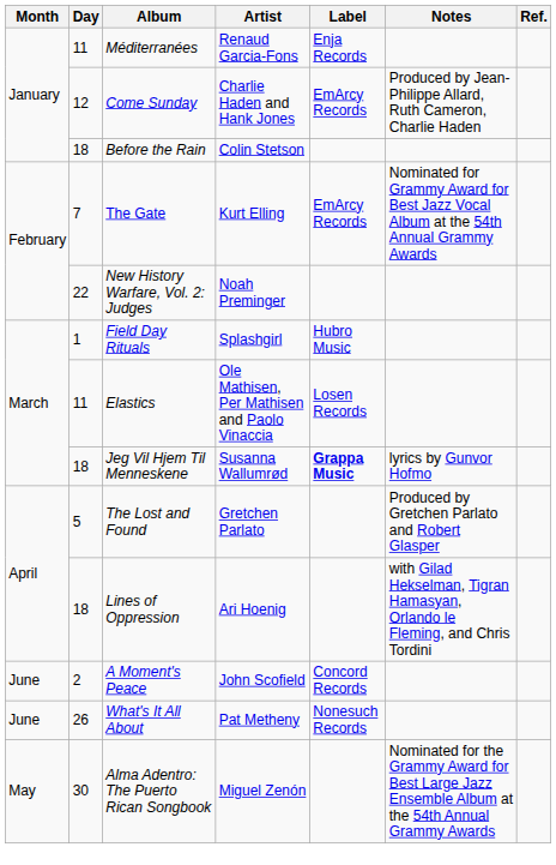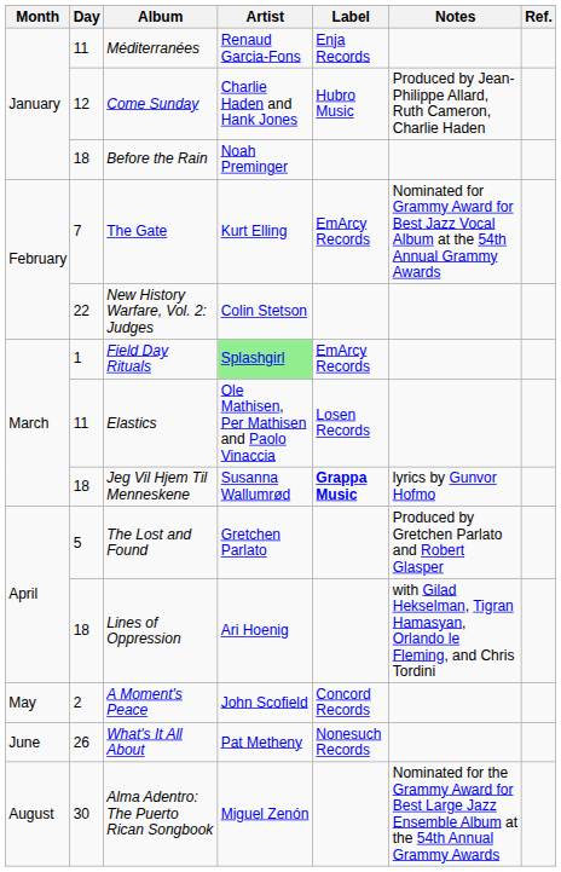Come Sunday | Label: EmArcy Records -> Hubro Music
Before the Rain | Artist: Colin Stetson -> Noah Preminger
New History Warfare, Vol. 2: Judges | Artist: Noah Preminger -> Colin Stetson
Field Day Rituals | Artist: no background -> lightgreen background
Field Day Rituals | Label: Hubro Music -> EmArcy Records
A Moment's Peace | Month: June -> May
Alma Adentro: The Puerto Rican Songbook | Month: May -> August
